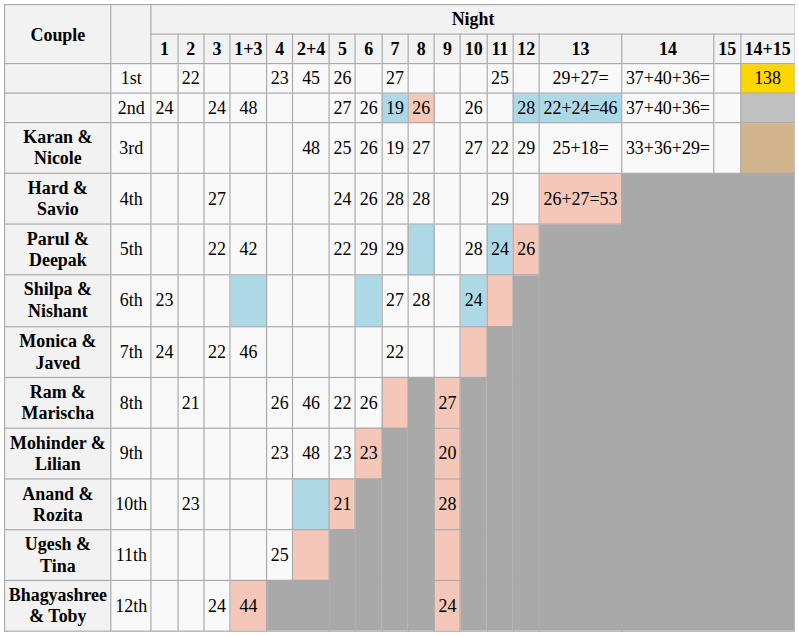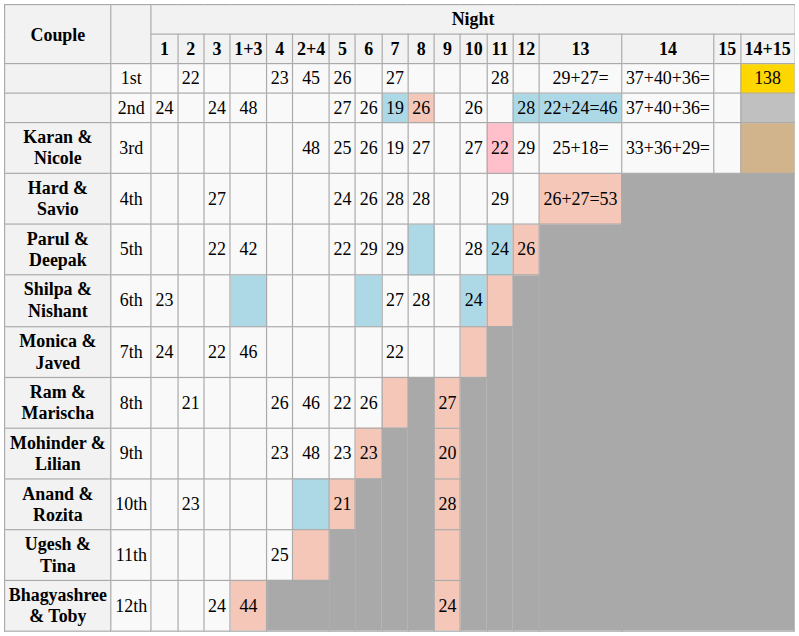1st | Night / 11: 25 -> 28
3rd | Night / 11: no background -> pink background
